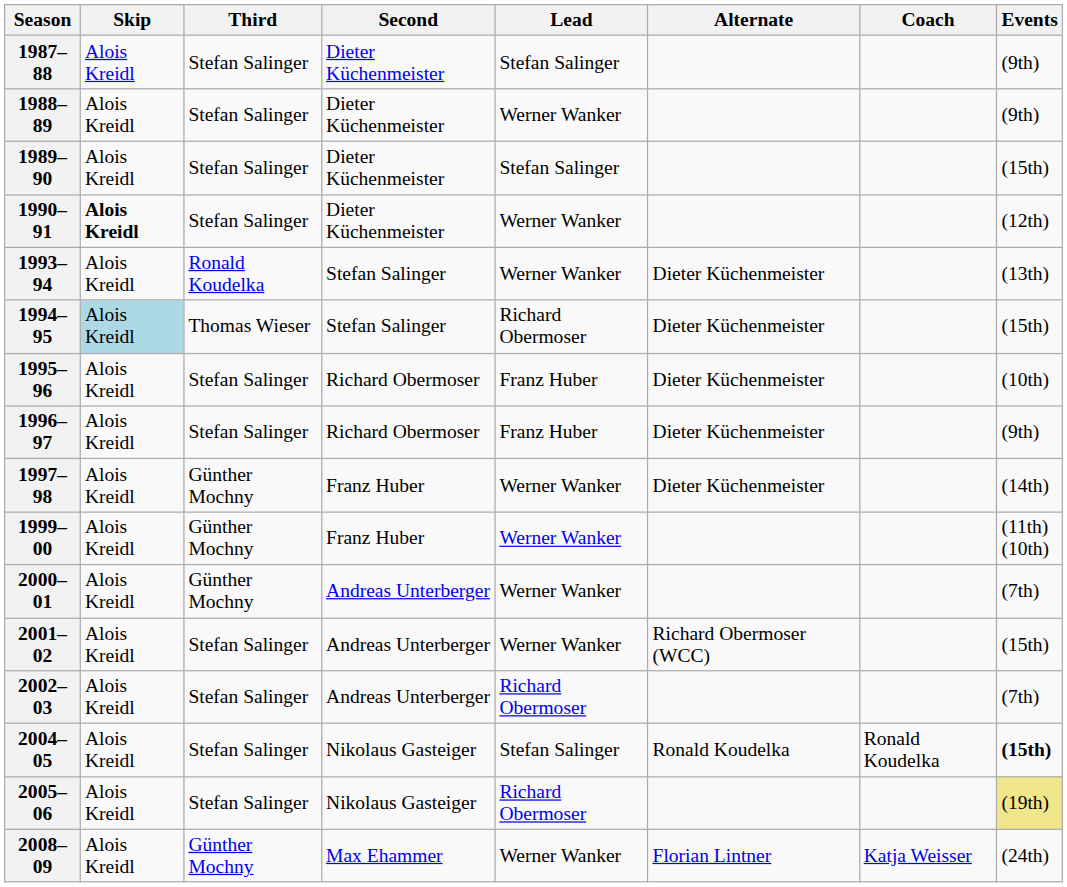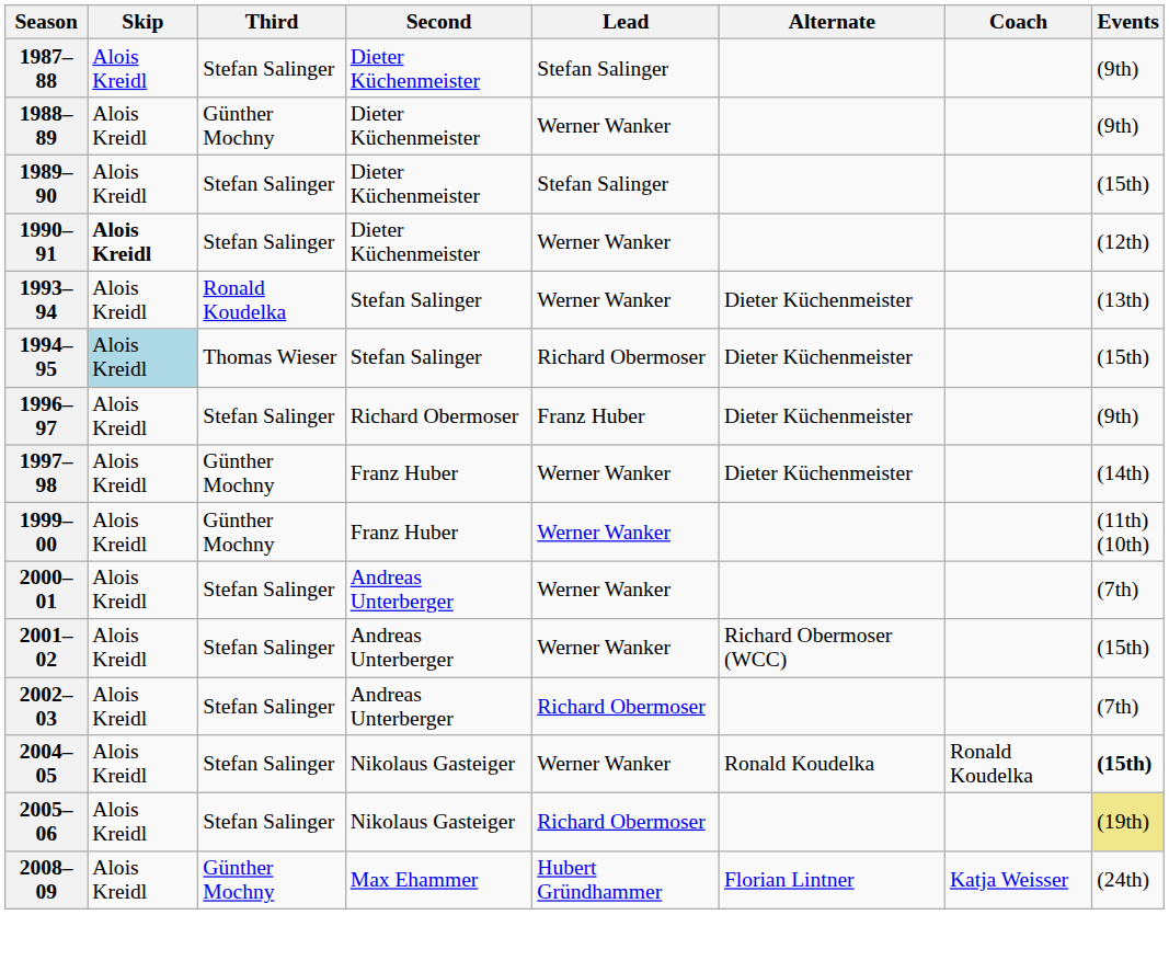1988–89 | Third: Stefan Salinger -> Günther Mochny
- row: 1995–96 | Alois Kreidl | Stefan Salinger | Richard Obermoser | Franz Huber | Dieter Küchenmeister | (10th)
2000–01 | Third: Günther Mochny -> Stefan Salinger
2004–05 | Lead: Stefan Salinger -> Werner Wanker
2008–09 | Lead: Werner Wanker -> Hubert Gründhammer
